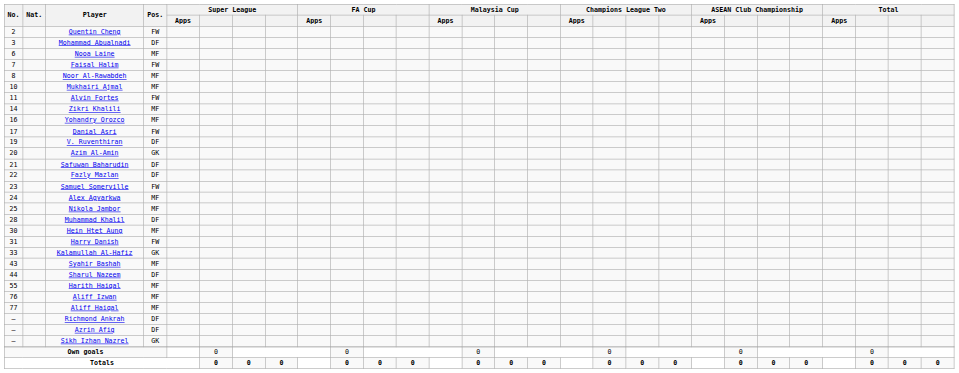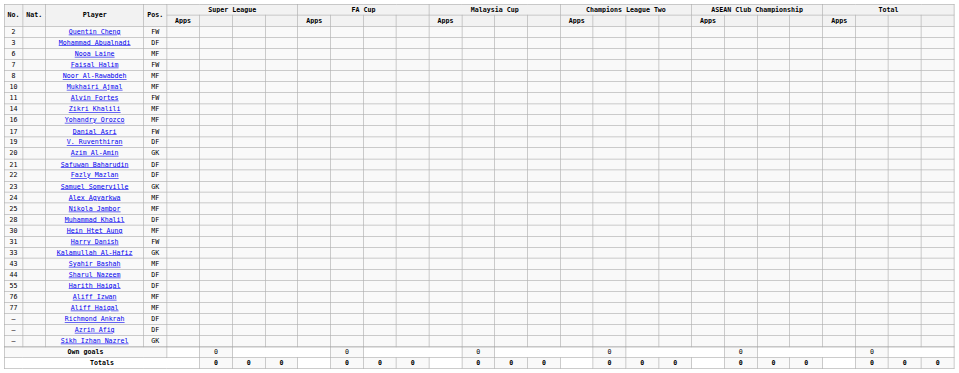Samuel Somerville | Pos.: FW -> GK
Harith Haiqal | Pos.: MF -> DF
